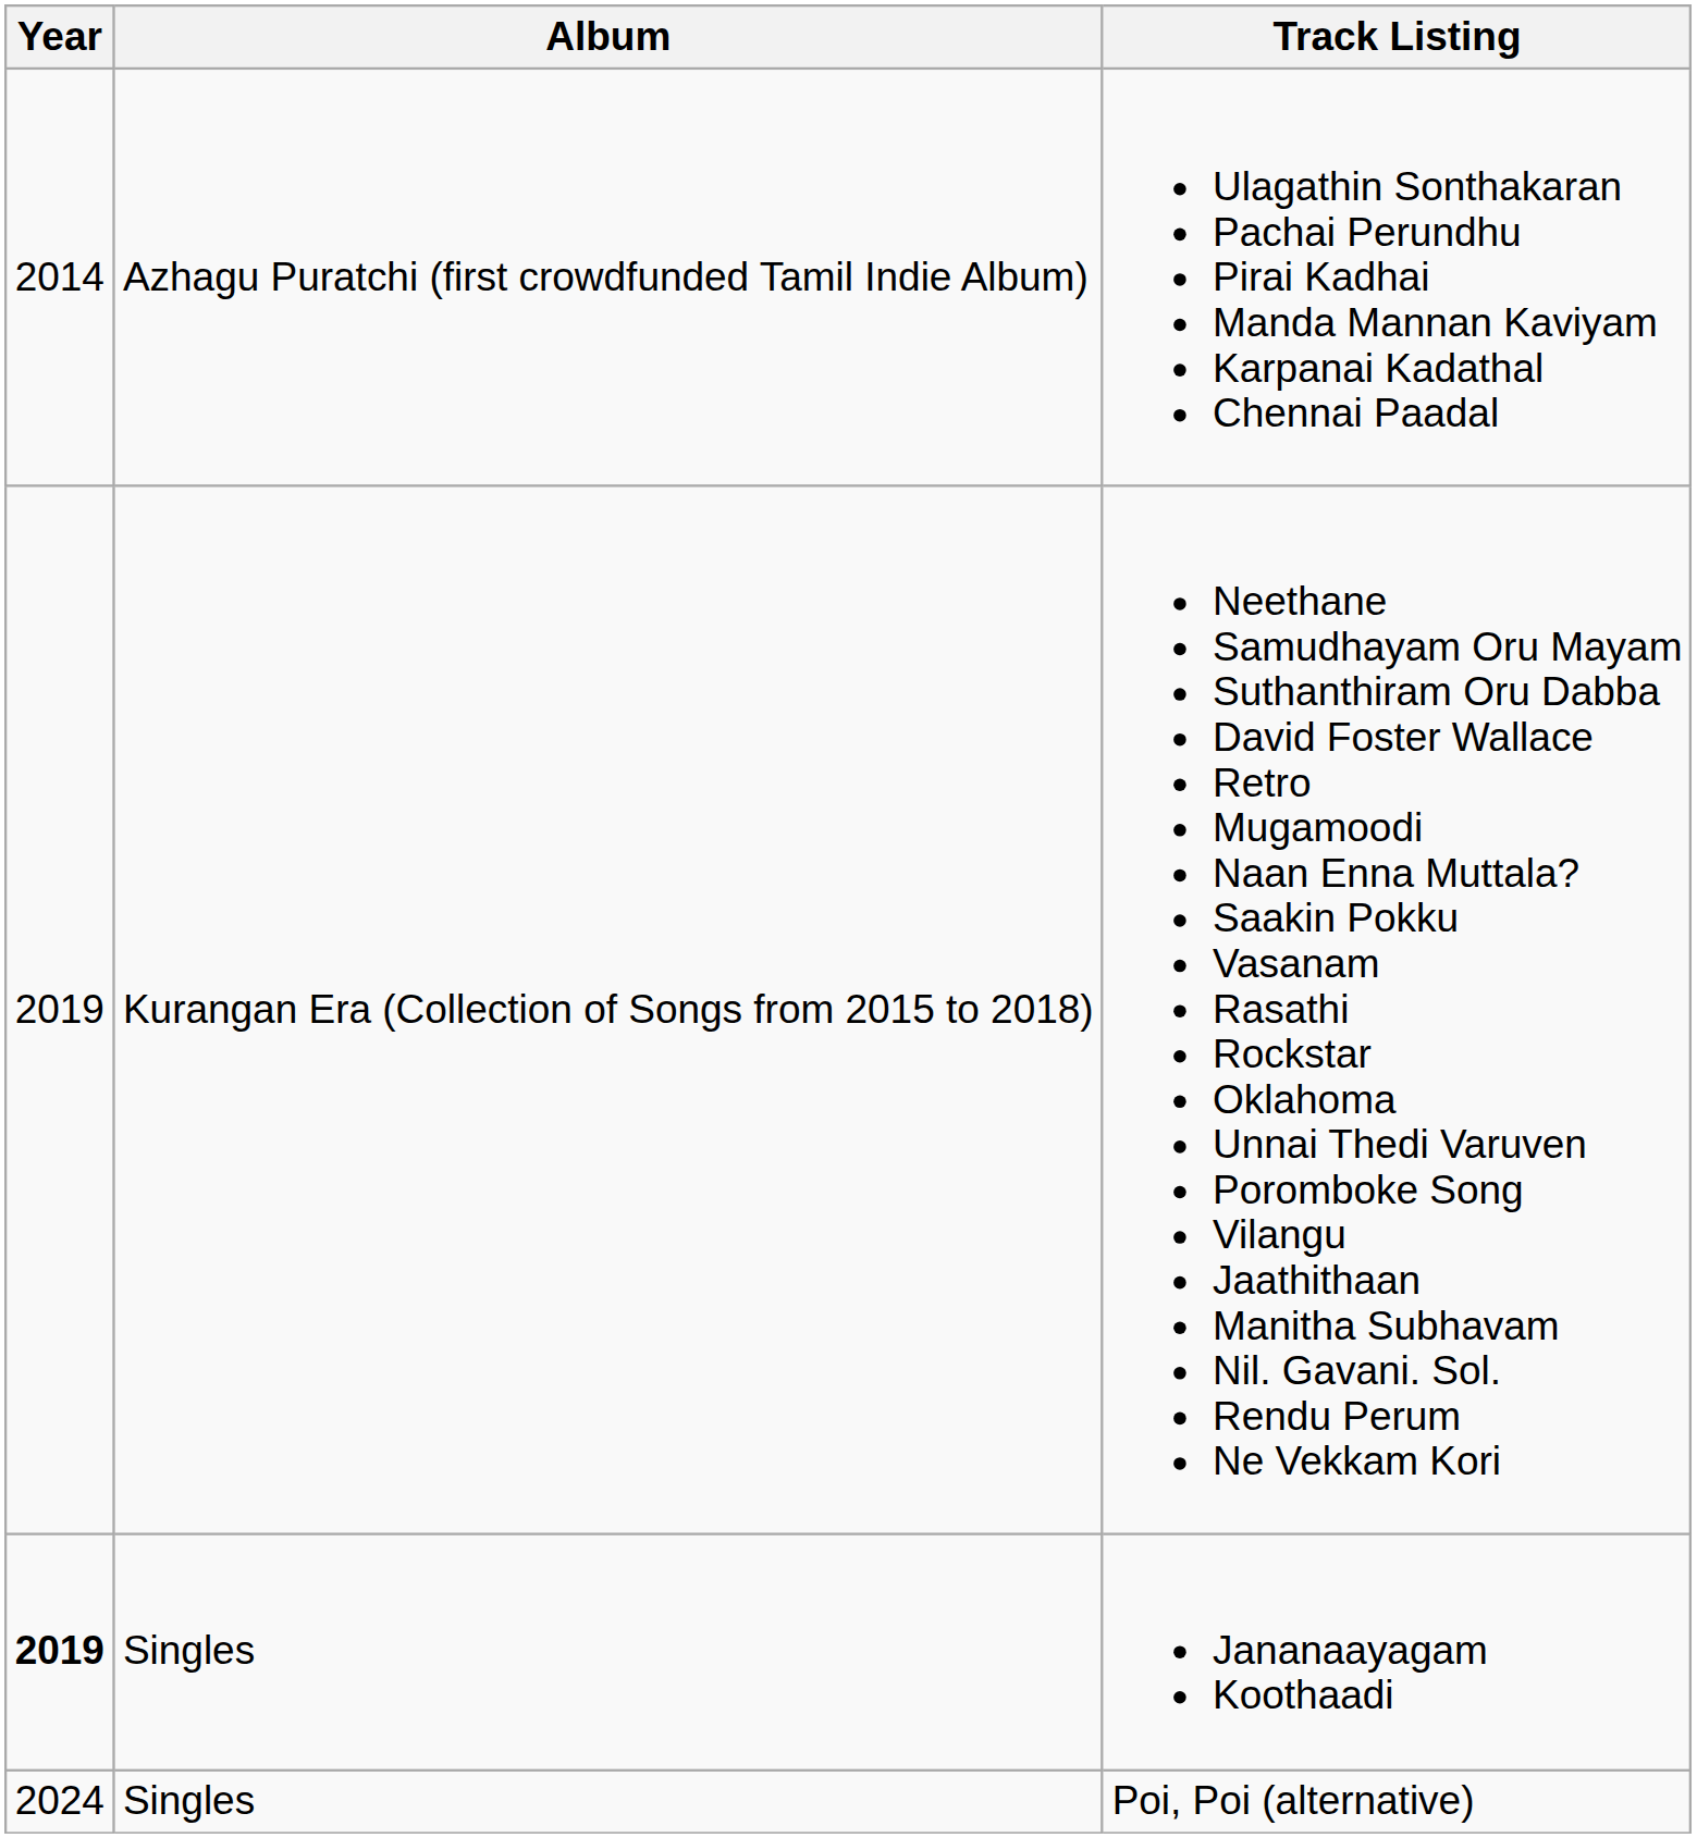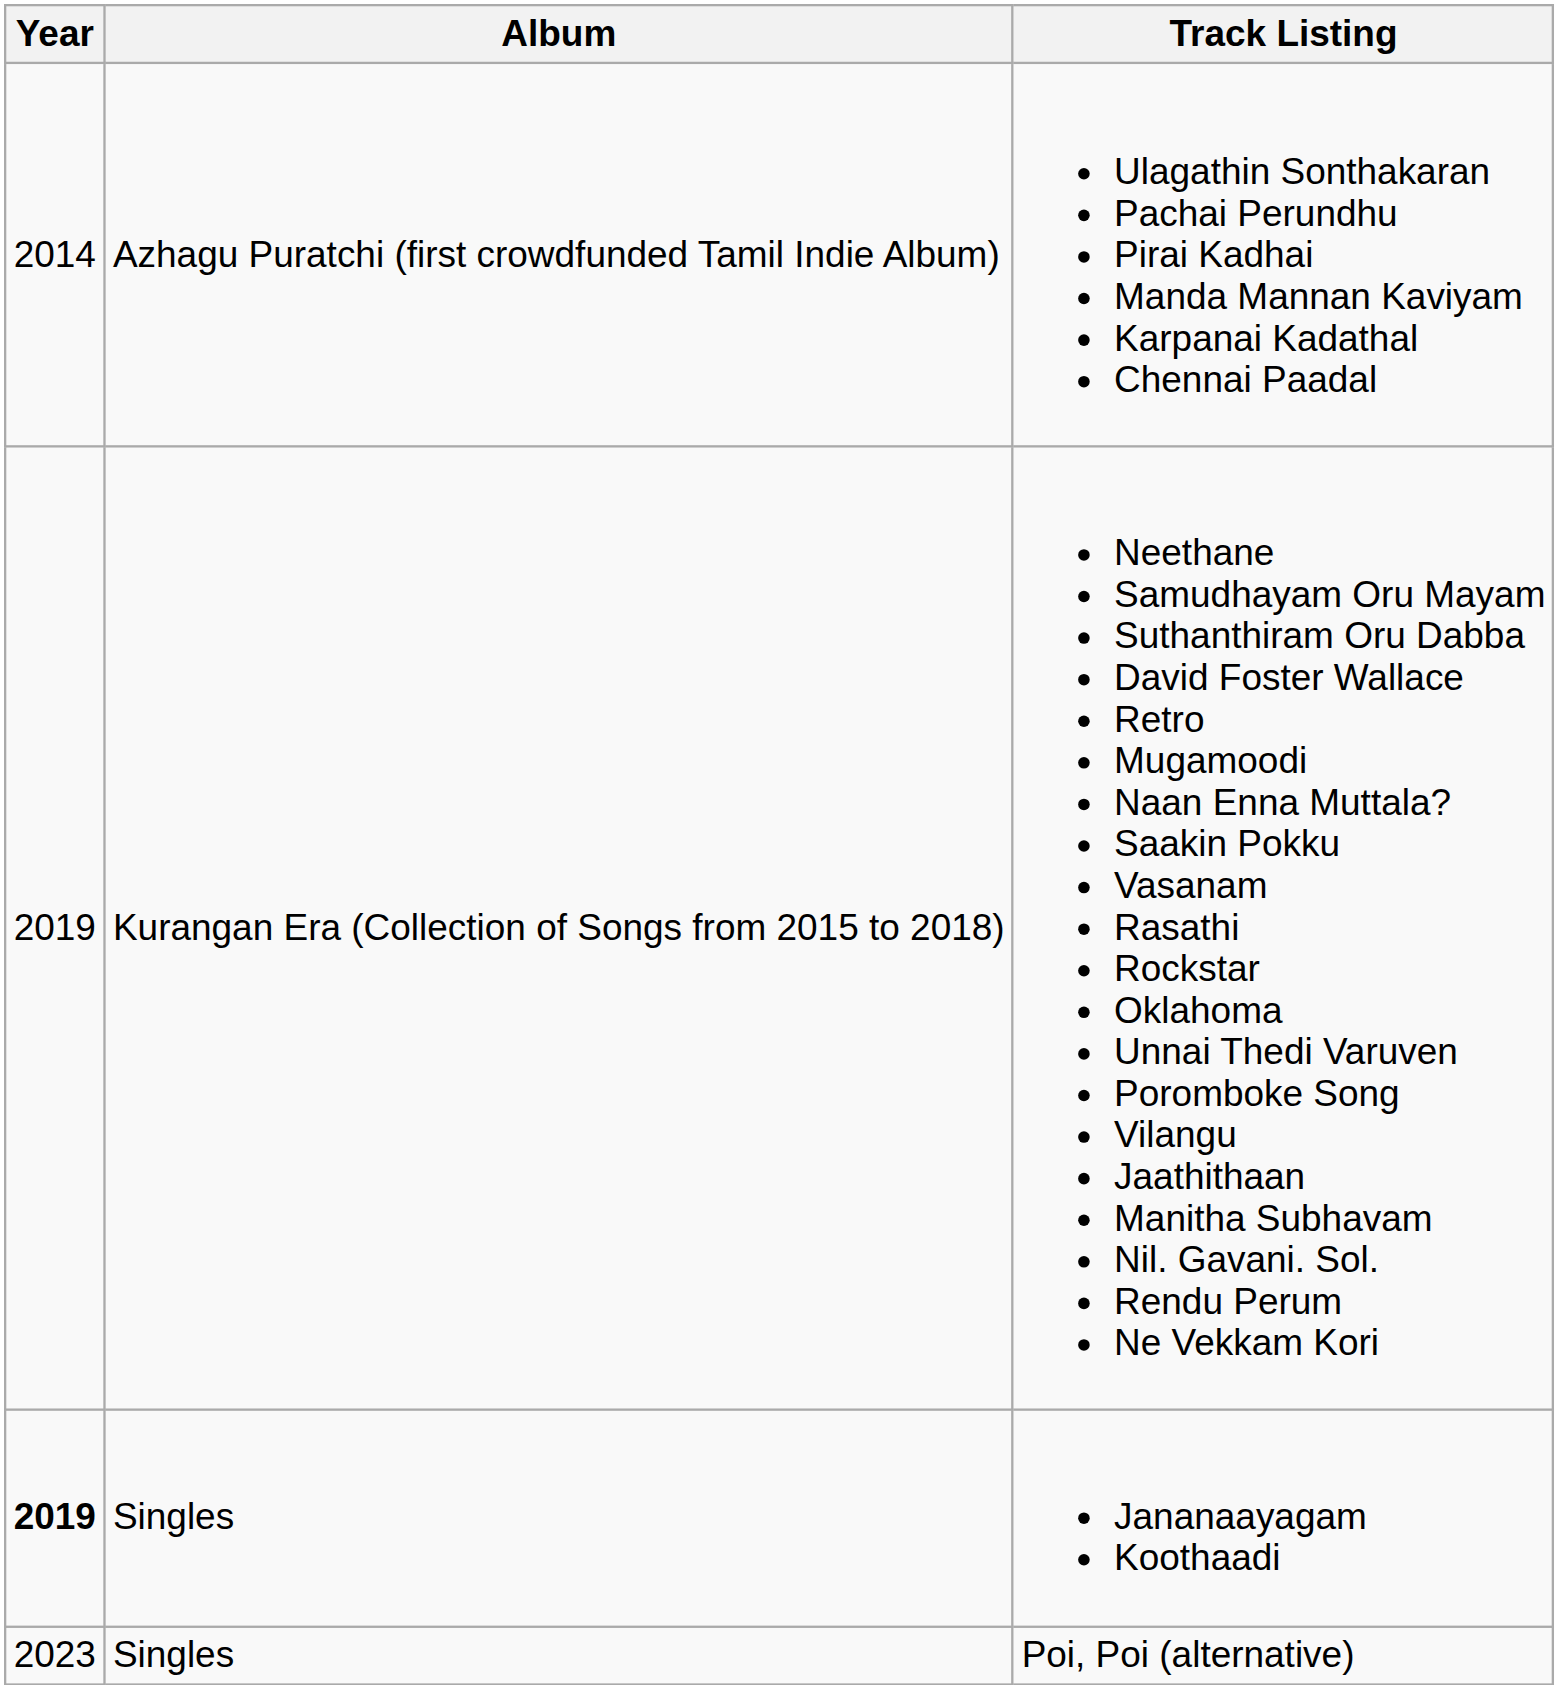Poi, Poi (alternative) | Year: 2024 -> 2023
